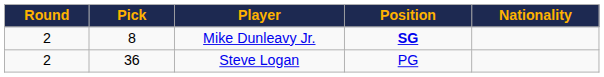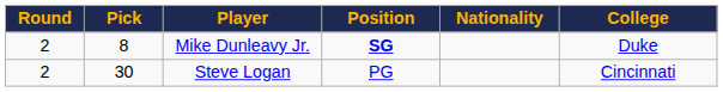+ column: College | Duke | Cincinnati
Steve Logan | Pick: 36 -> 30
